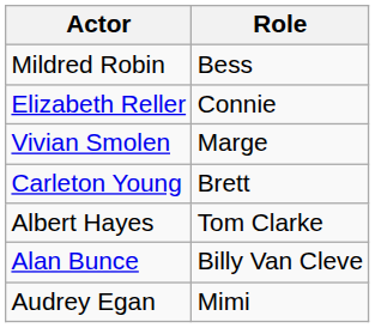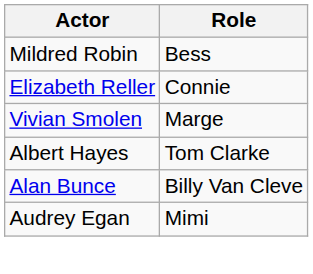- row: Carleton Young | Brett
